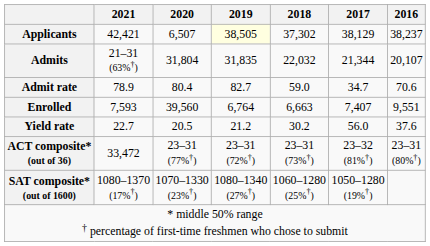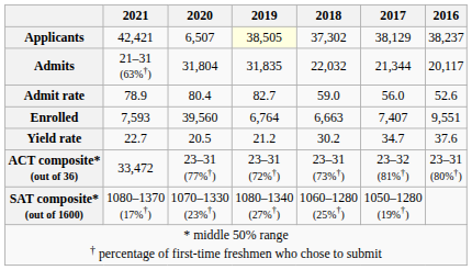Admits | 2016: 20,107 -> 20,117
Admit rate | 2017: 34.7 -> 56.0
Admit rate | 2016: 70.6 -> 52.6
Yield rate | 2017: 56.0 -> 34.7
